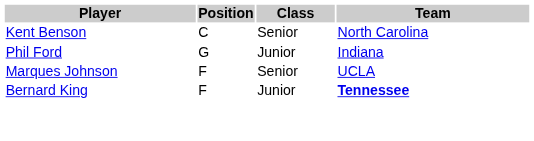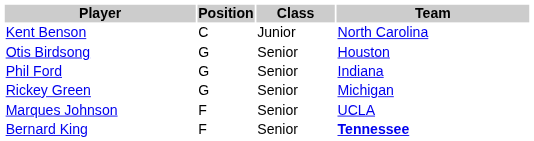Kent Benson | Class: Senior -> Junior
+ row: Otis Birdsong | G | Senior | Houston
Phil Ford | Class: Junior -> Senior
+ row: Rickey Green | G | Senior | Michigan
Bernard King | Class: Junior -> Senior
